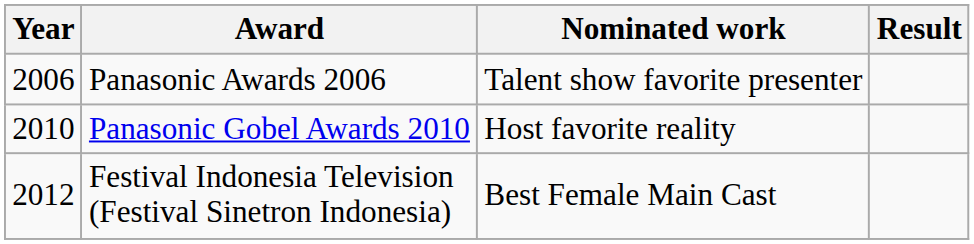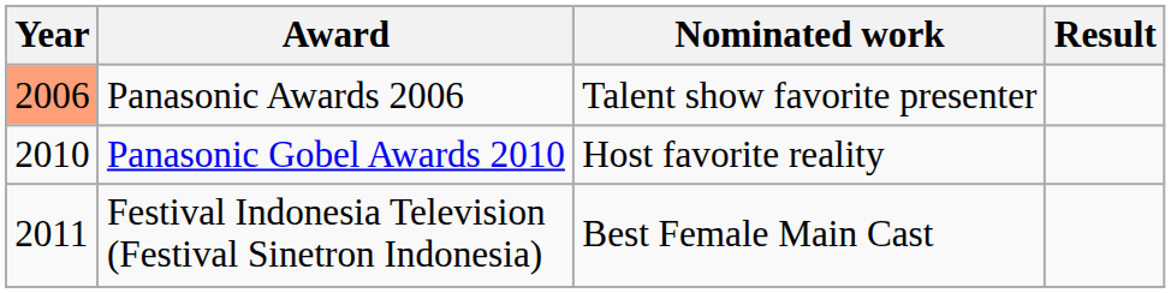Panasonic Awards 2006 | Year: no background -> lightsalmon background
Festival Indonesia Television (Festival Sinetron Indonesia) | Year: 2012 -> 2011
